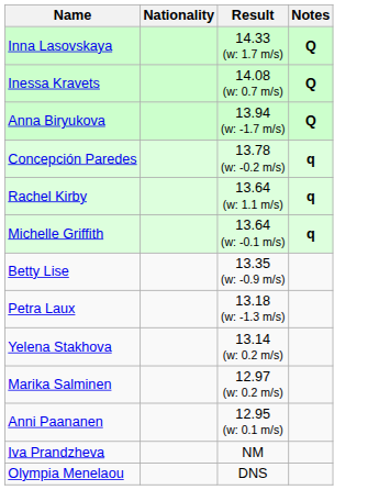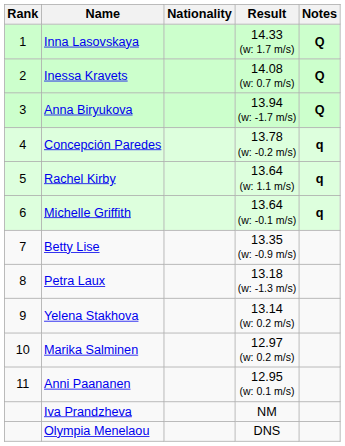+ column: Rank | 1 | 2 | 3 | 4 | 5 | 6 | 7 | 8 | 9 | 10 | 11
